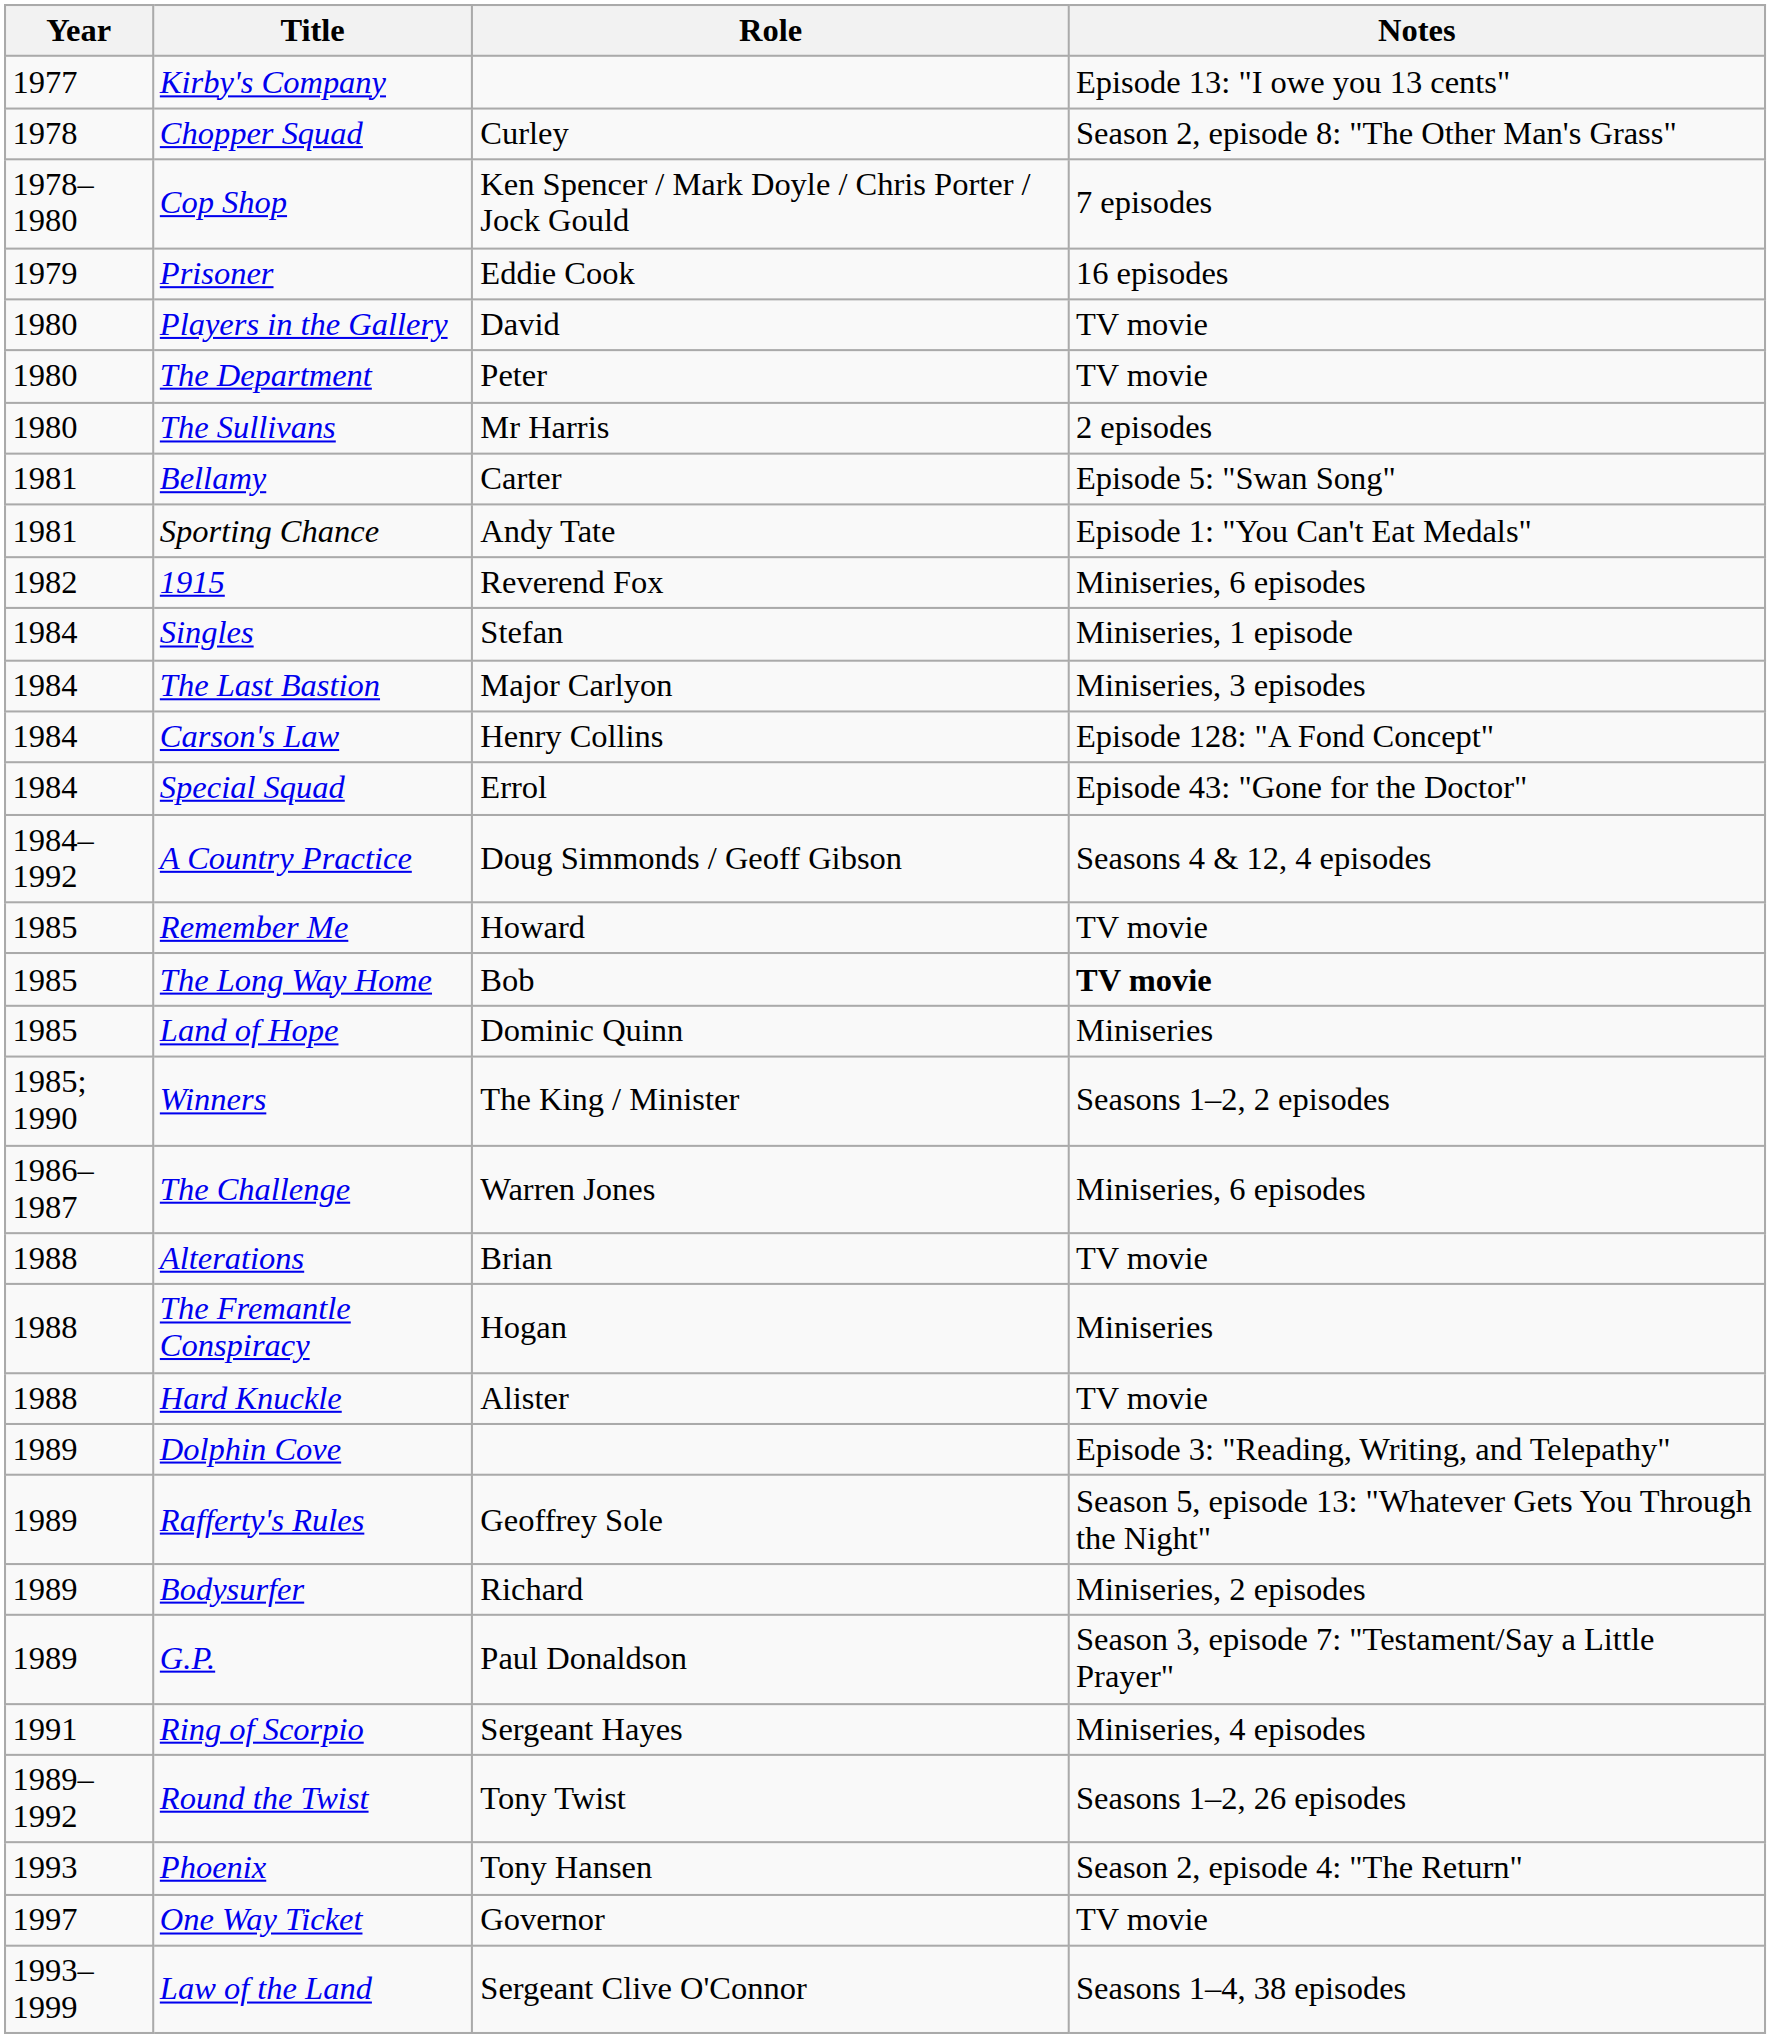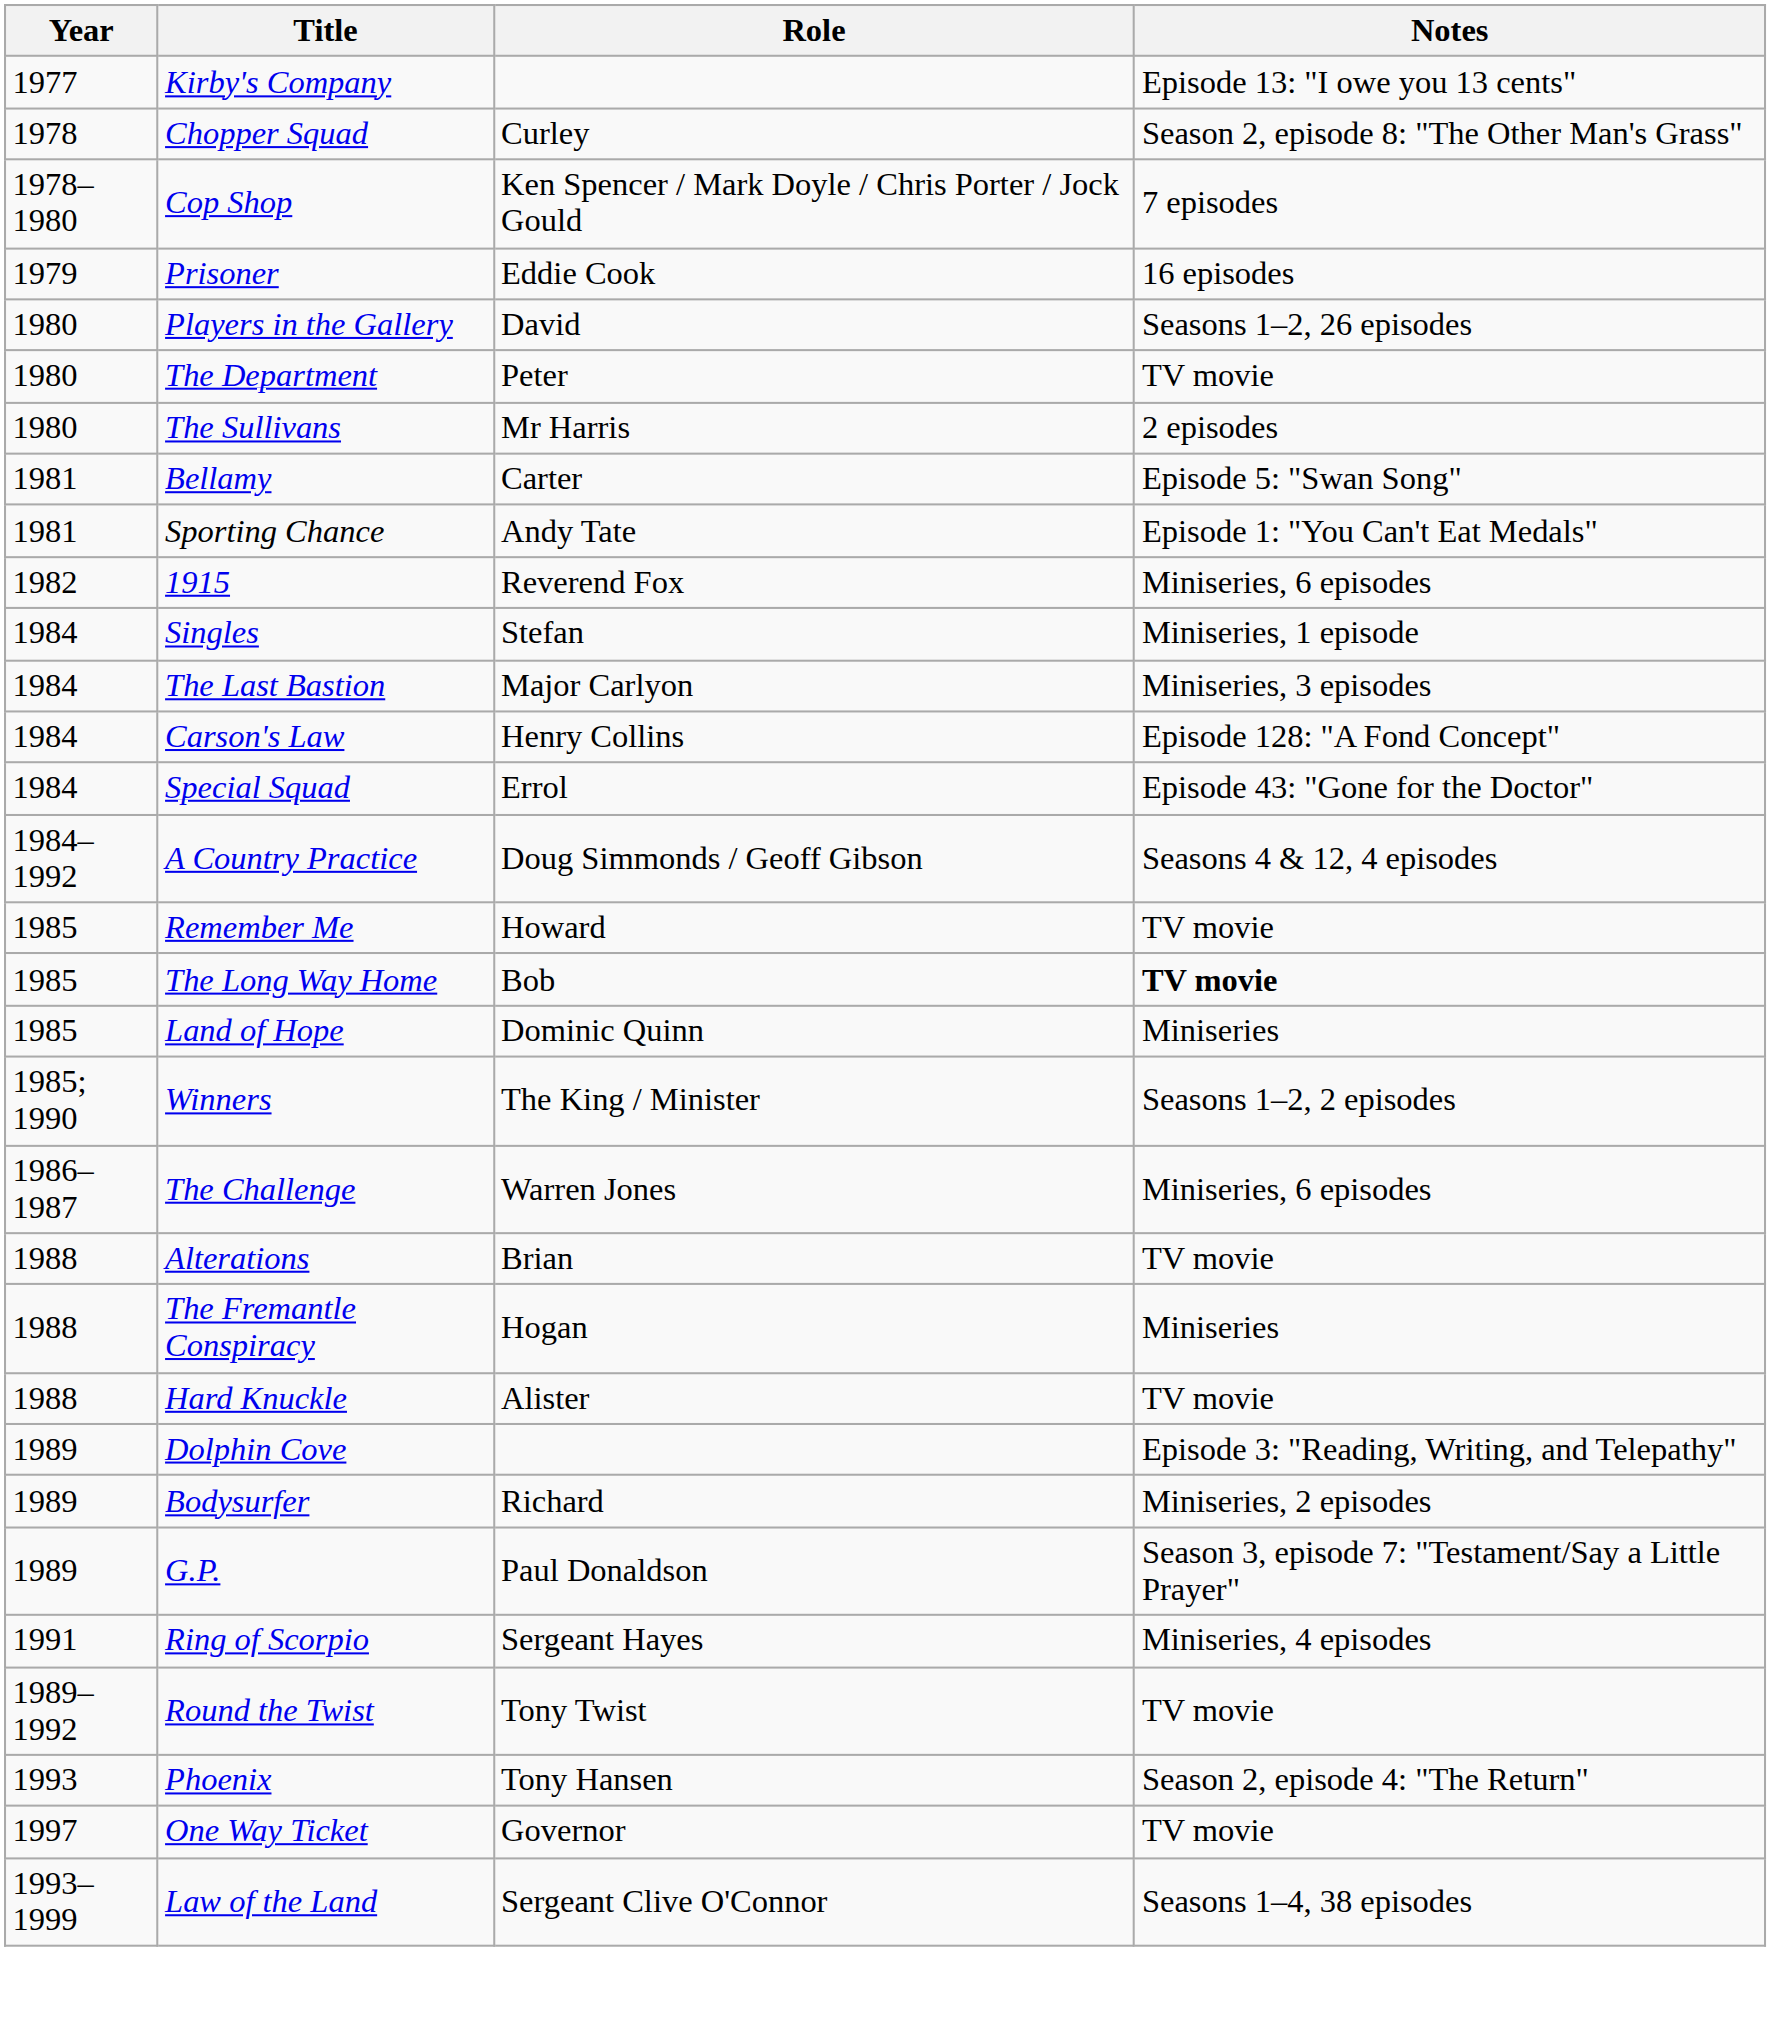Players in the Gallery | Notes: TV movie -> Seasons 1–2, 26 episodes
- row: 1989 | Rafferty's Rules | Geoffrey Sole | Season 5, episode 13: "Whatever Gets You Through the Night"
Round the Twist | Notes: Seasons 1–2, 26 episodes -> TV movie
